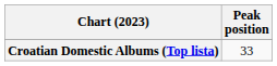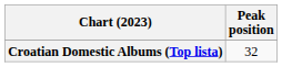Croatian Domestic Albums (Top lista) | Peak position: 33 -> 32
